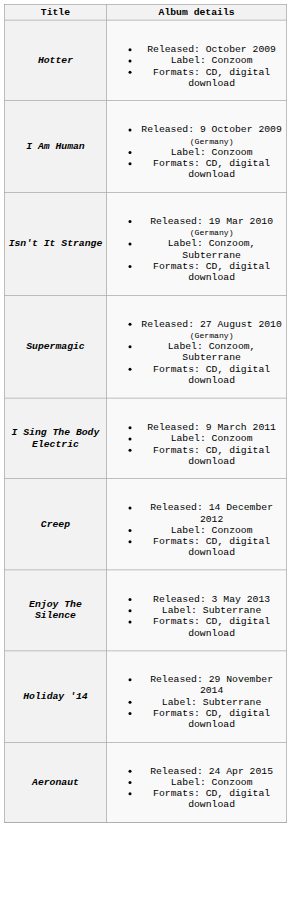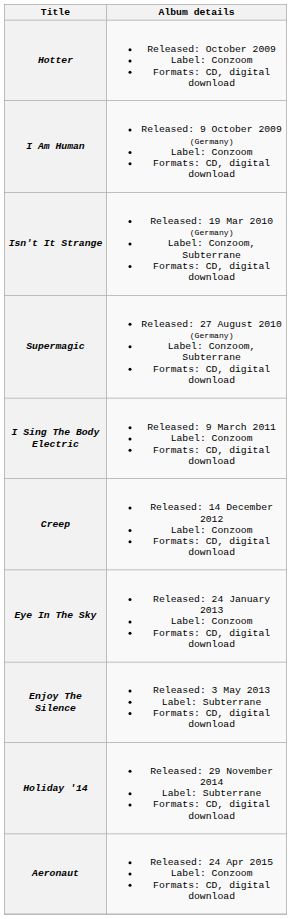+ row: Eye In The Sky | Released: 24 January 2013 Label: Conzoom Formats: CD, digital download
